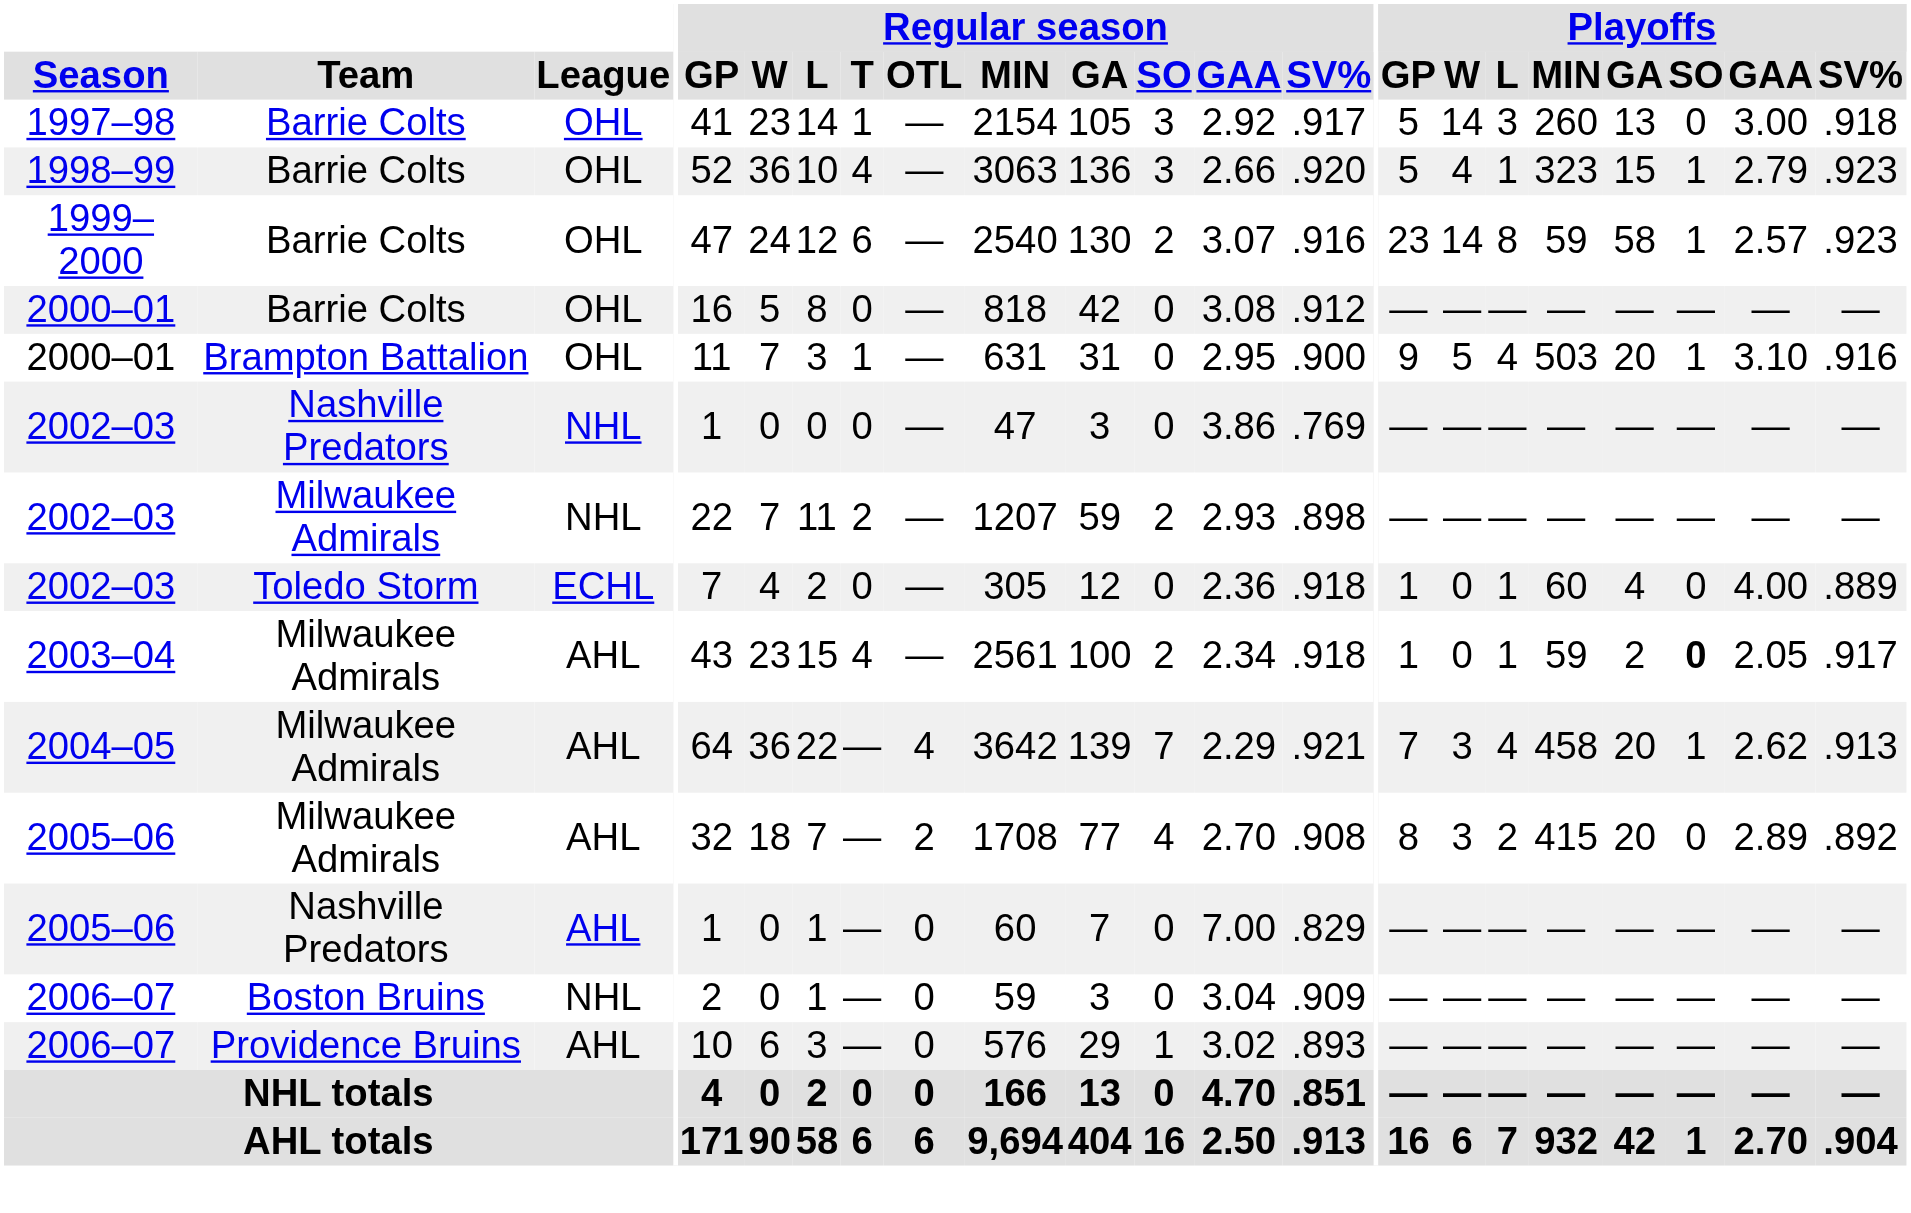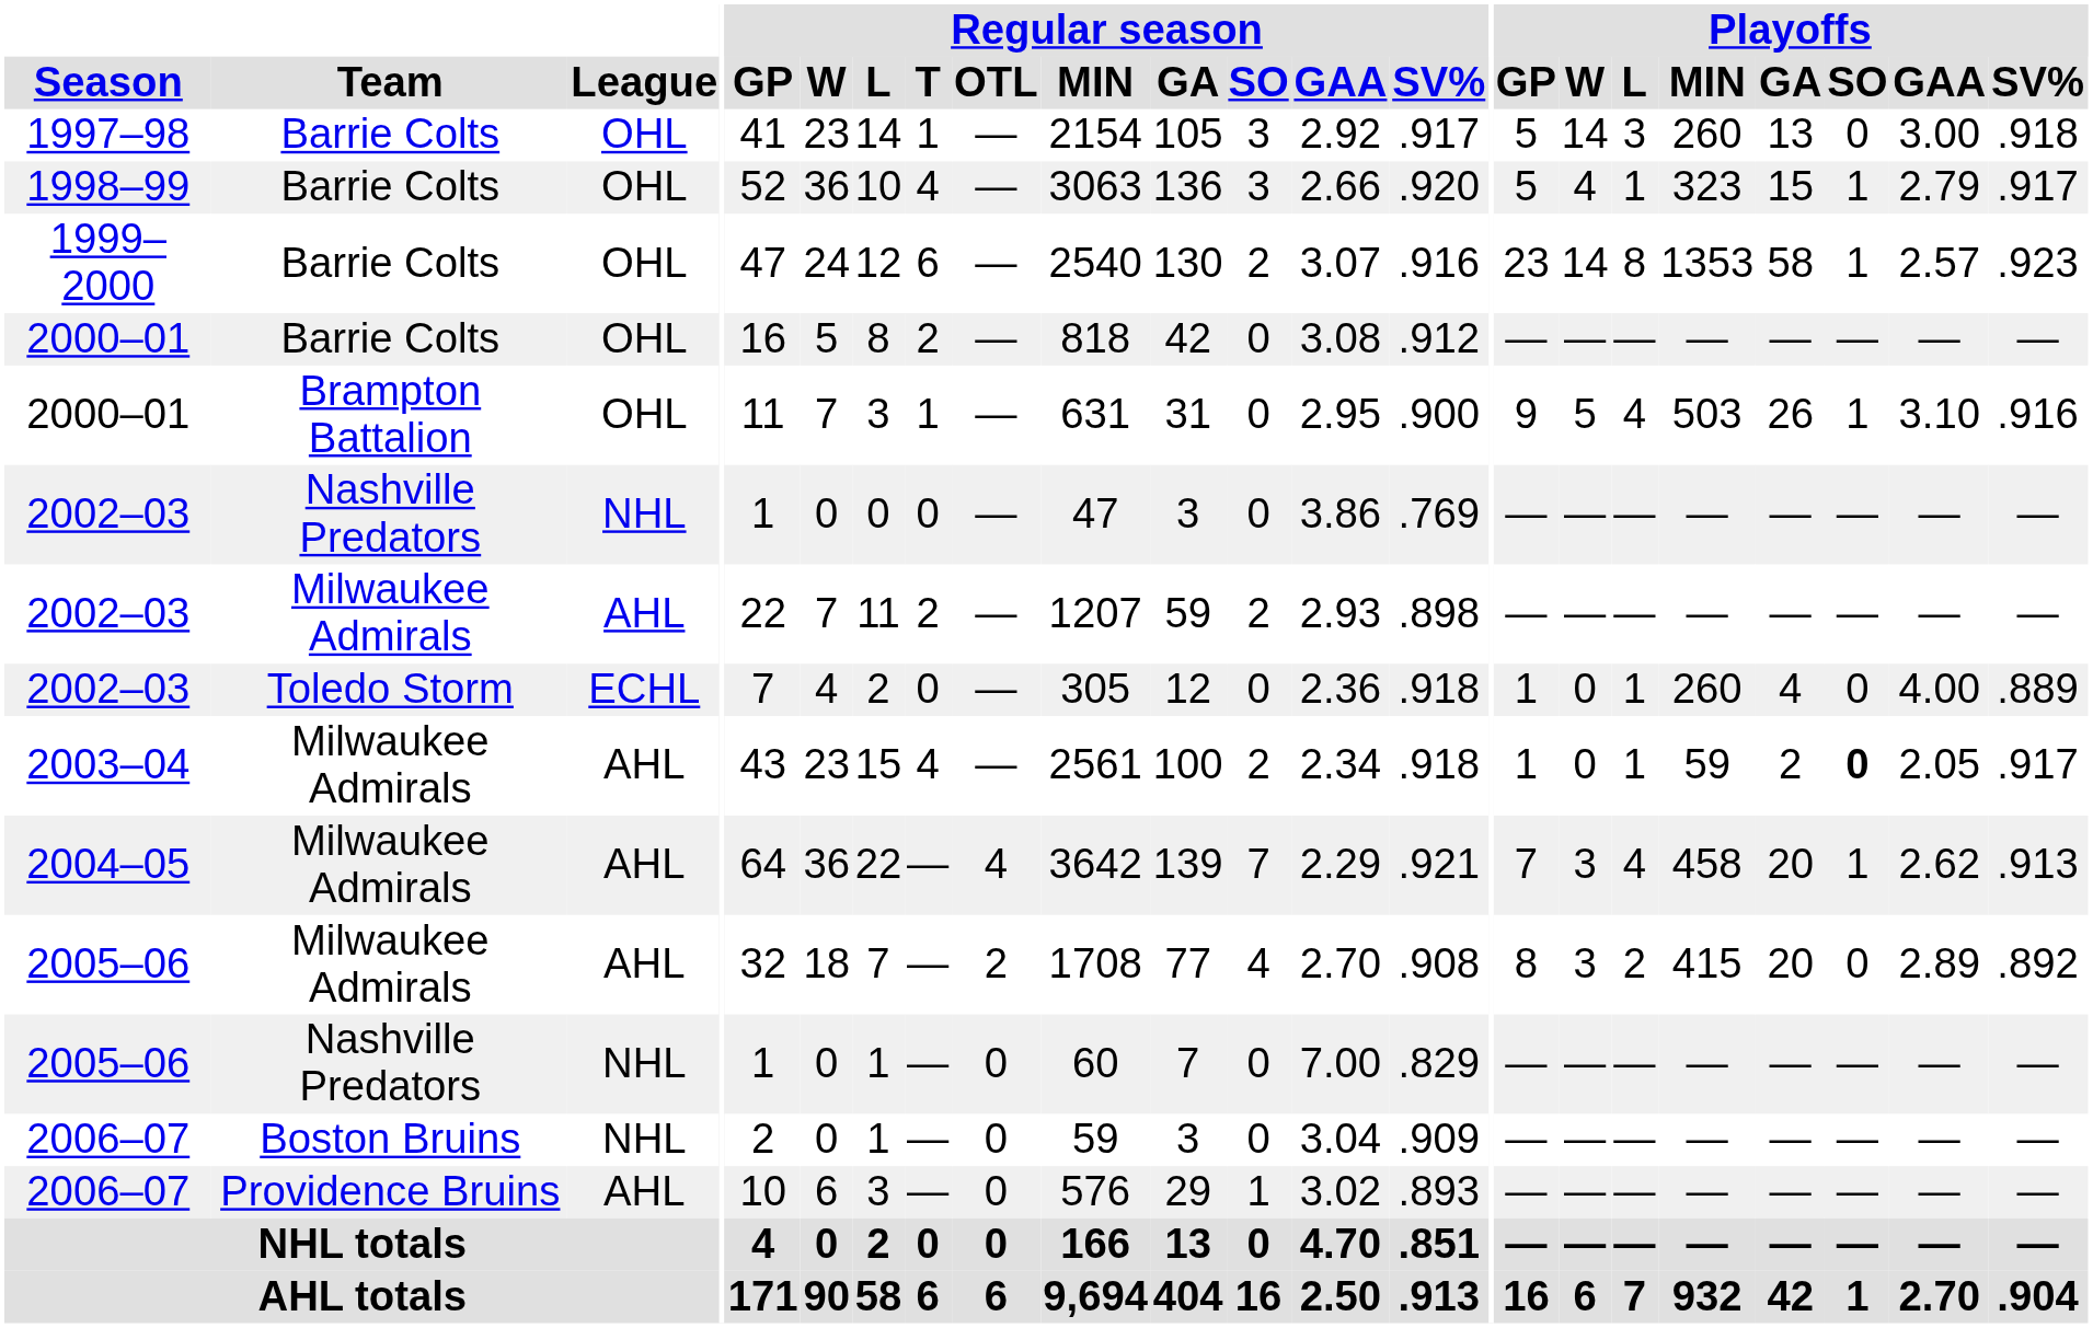1998–99 | Playoffs / SV%: .923 -> .917
1999–2000 | Playoffs / MIN: 59 -> 1353
2000–01 / Barrie Colts | Regular season / T: 0 -> 2
2000–01 / Brampton Battalion | Playoffs / GA: 20 -> 26
2002–03 / Milwaukee Admirals | League: NHL -> AHL
2002–03 / Toledo Storm | Playoffs / MIN: 60 -> 260
2005–06 / Nashville Predators | League: AHL -> NHL
